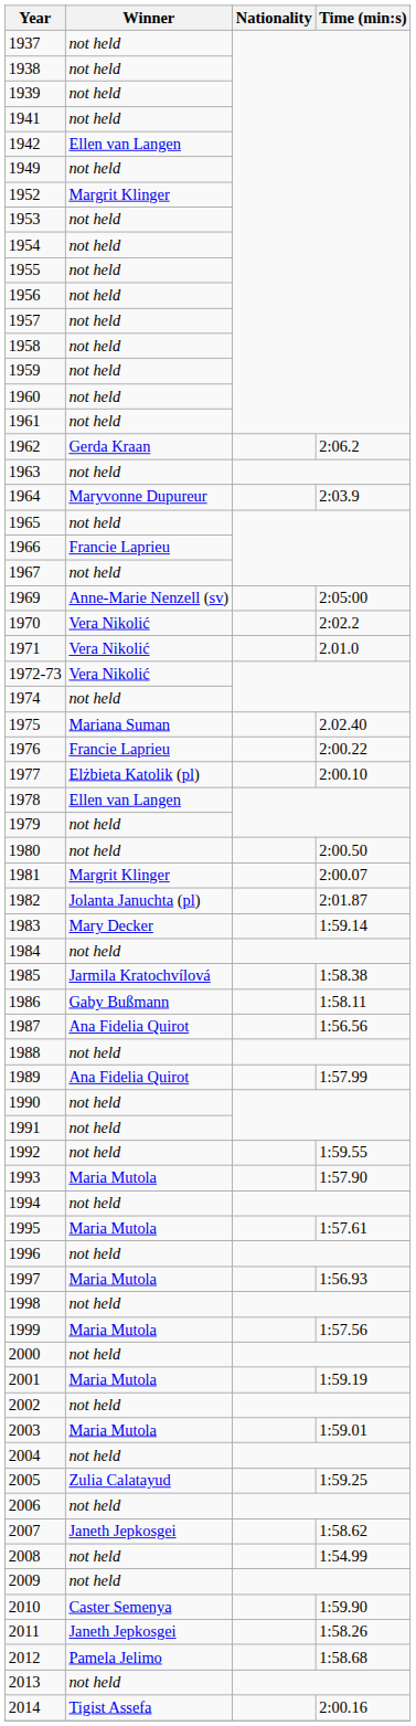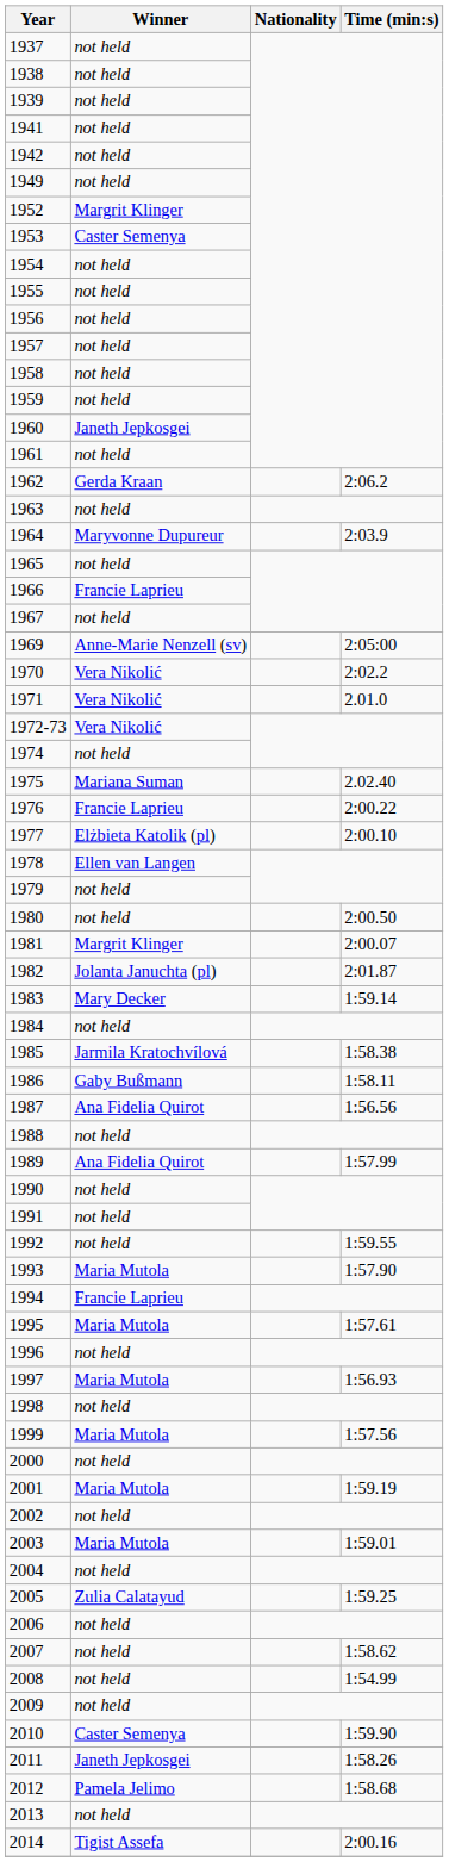1942 | Winner: Ellen van Langen -> not held
1953 | Winner: not held -> Caster Semenya
1960 | Winner: not held -> Janeth Jepkosgei
1994 | Winner: not held -> Francie Laprieu
2007 | Winner: Janeth Jepkosgei -> not held
